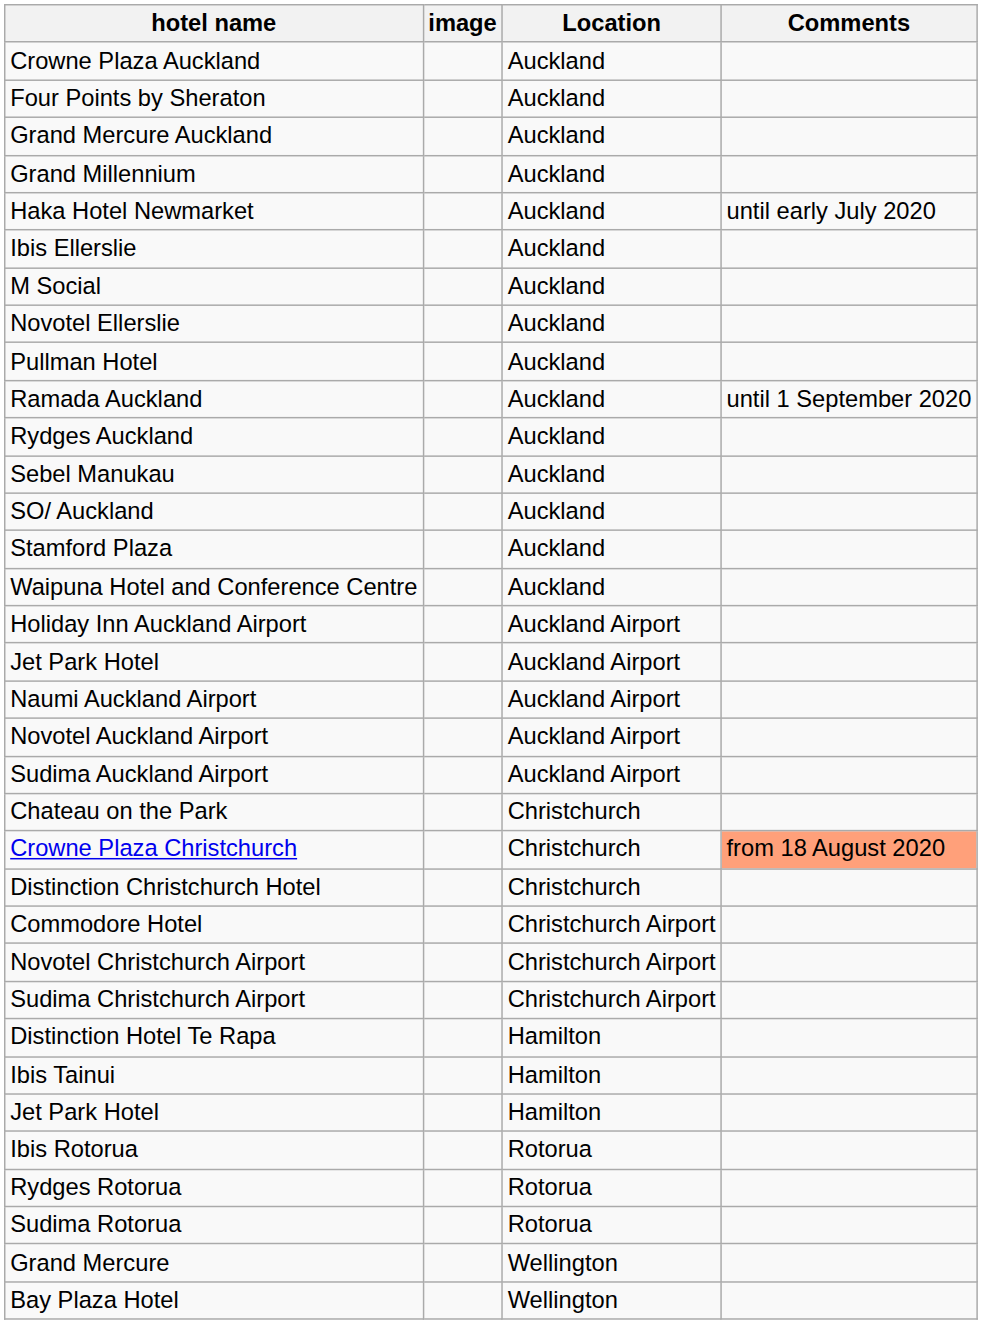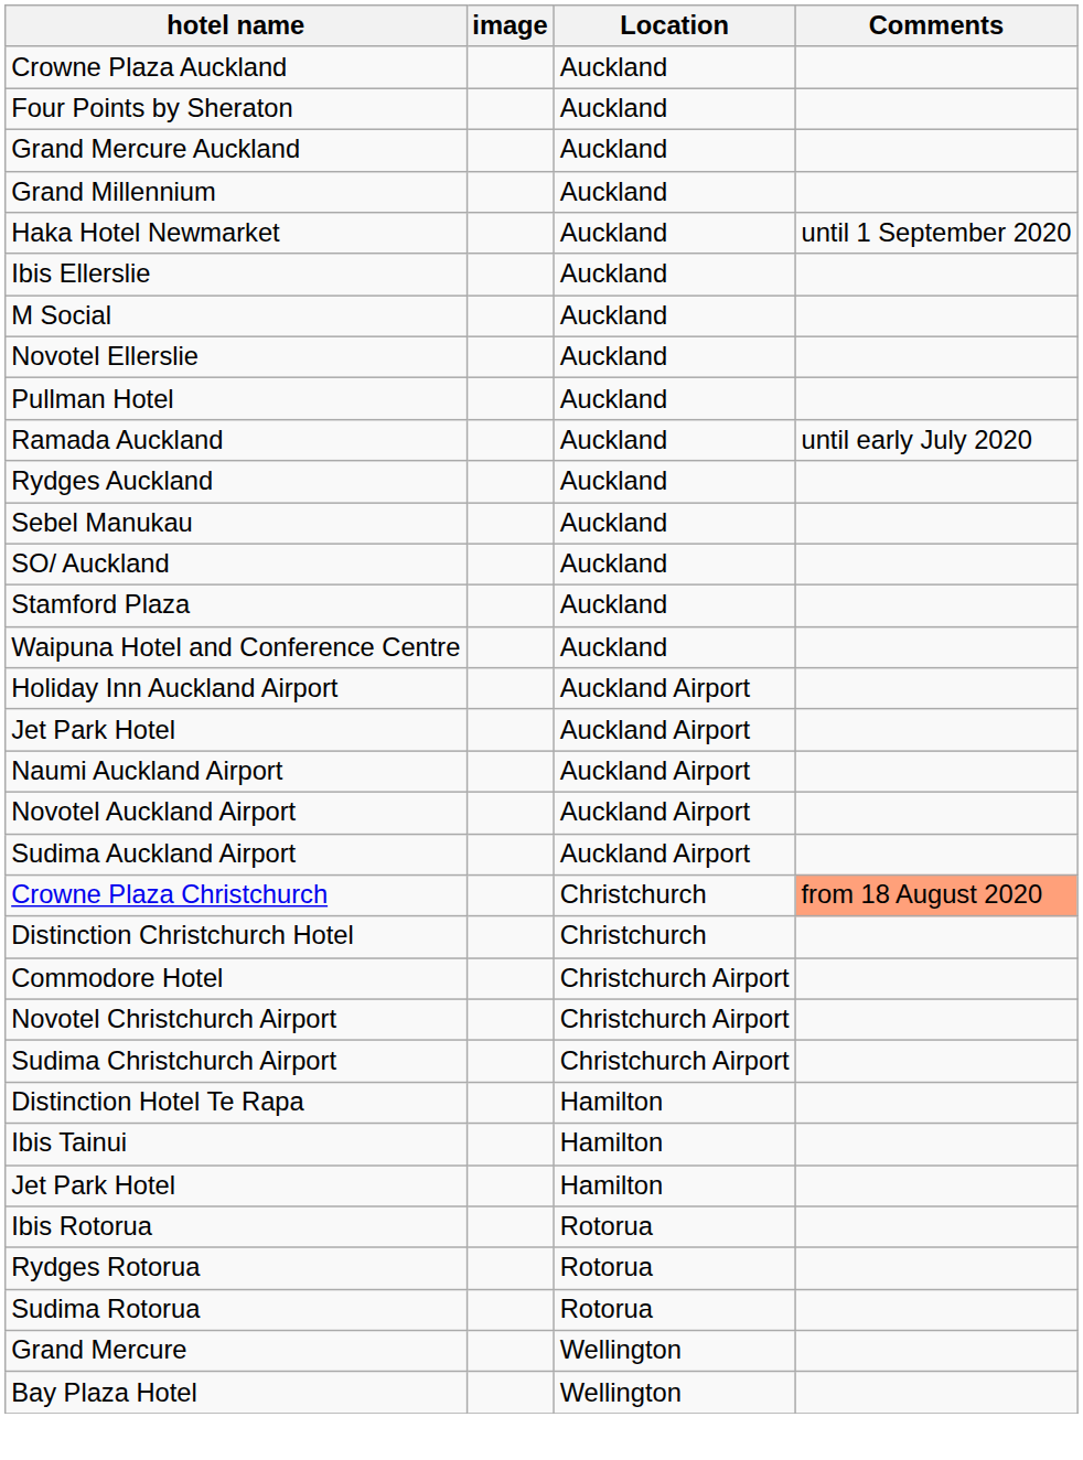Haka Hotel Newmarket | Comments: until early July 2020 -> until 1 September 2020
Ramada Auckland | Comments: until 1 September 2020 -> until early July 2020
- row: Chateau on the Park | Christchurch
